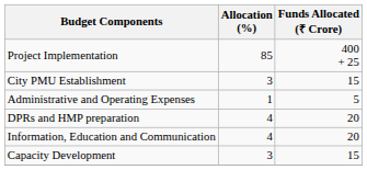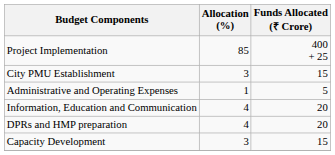rows swapped: Information, Education and Communication <-> DPRs and HMP preparation
